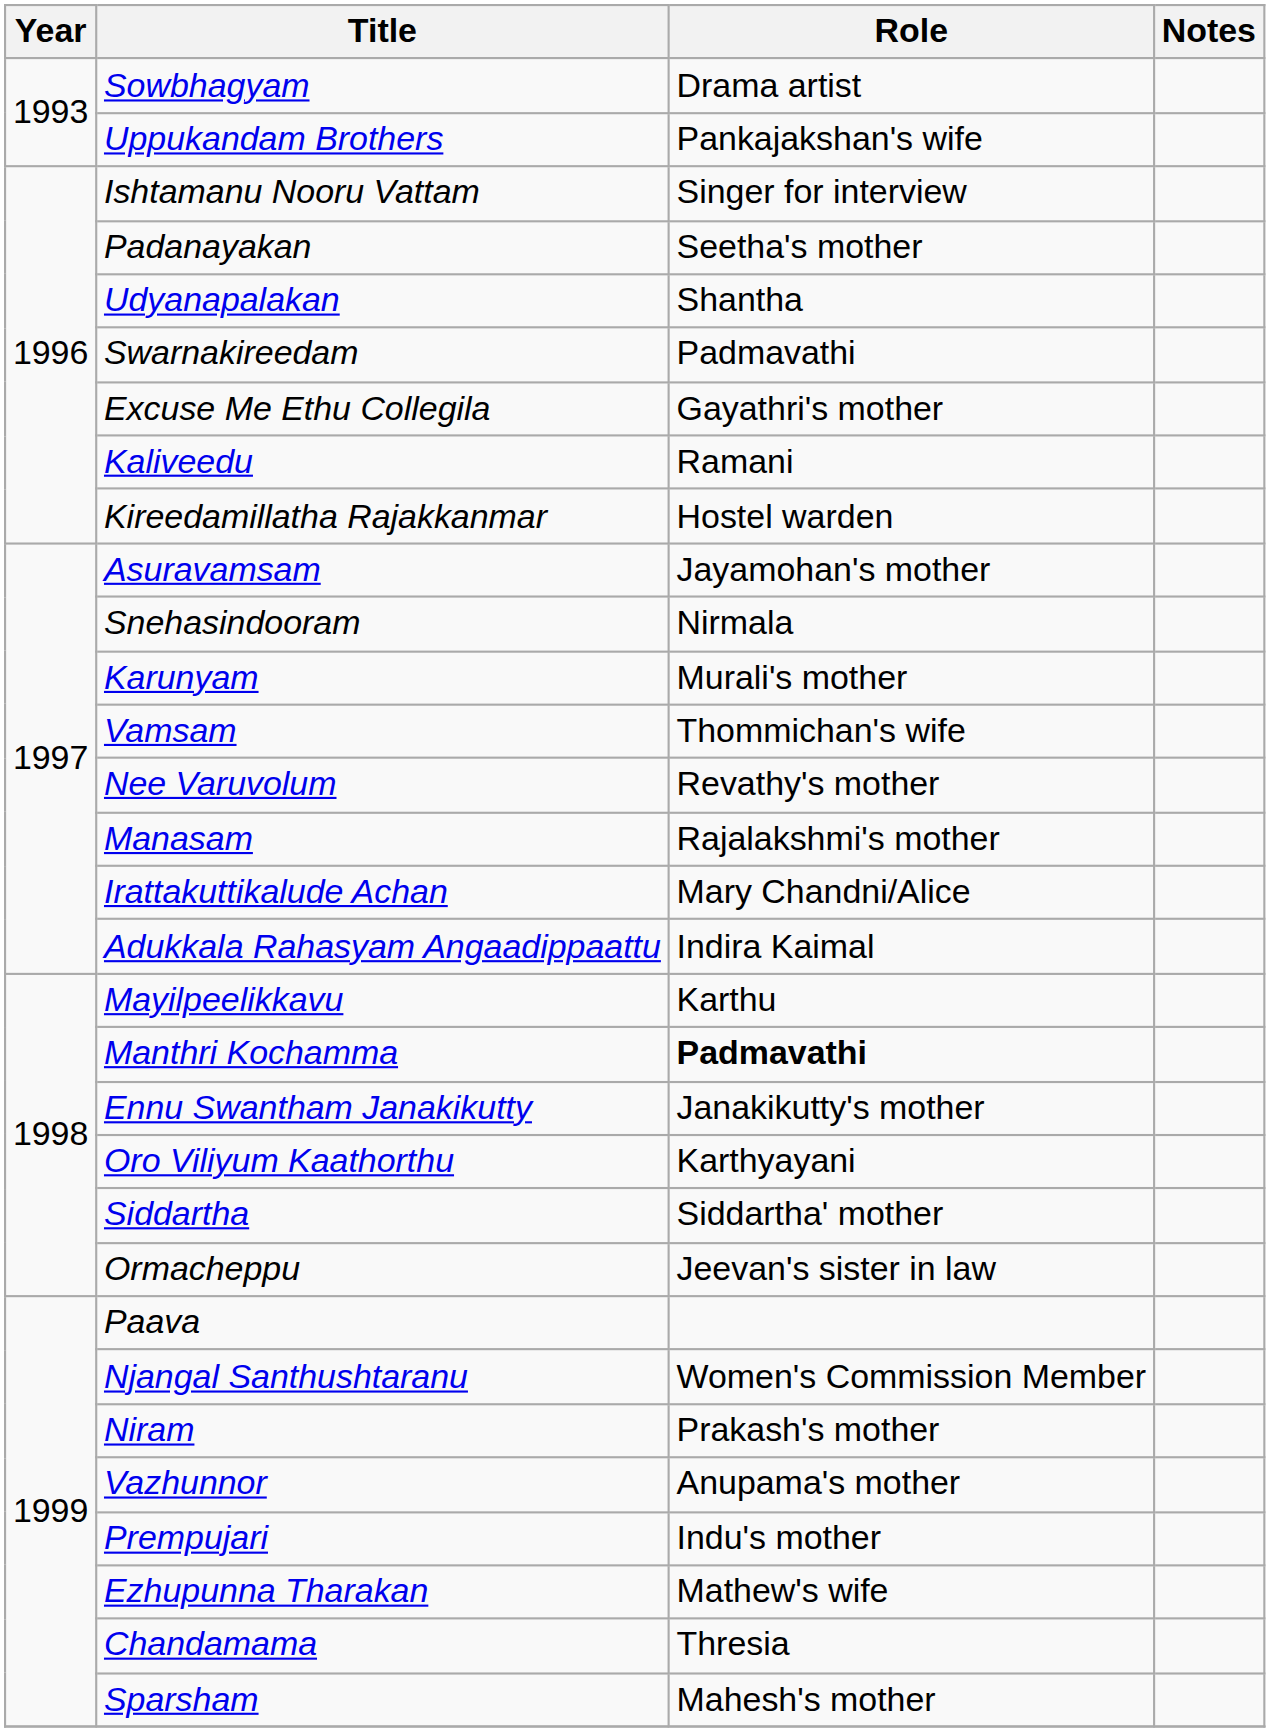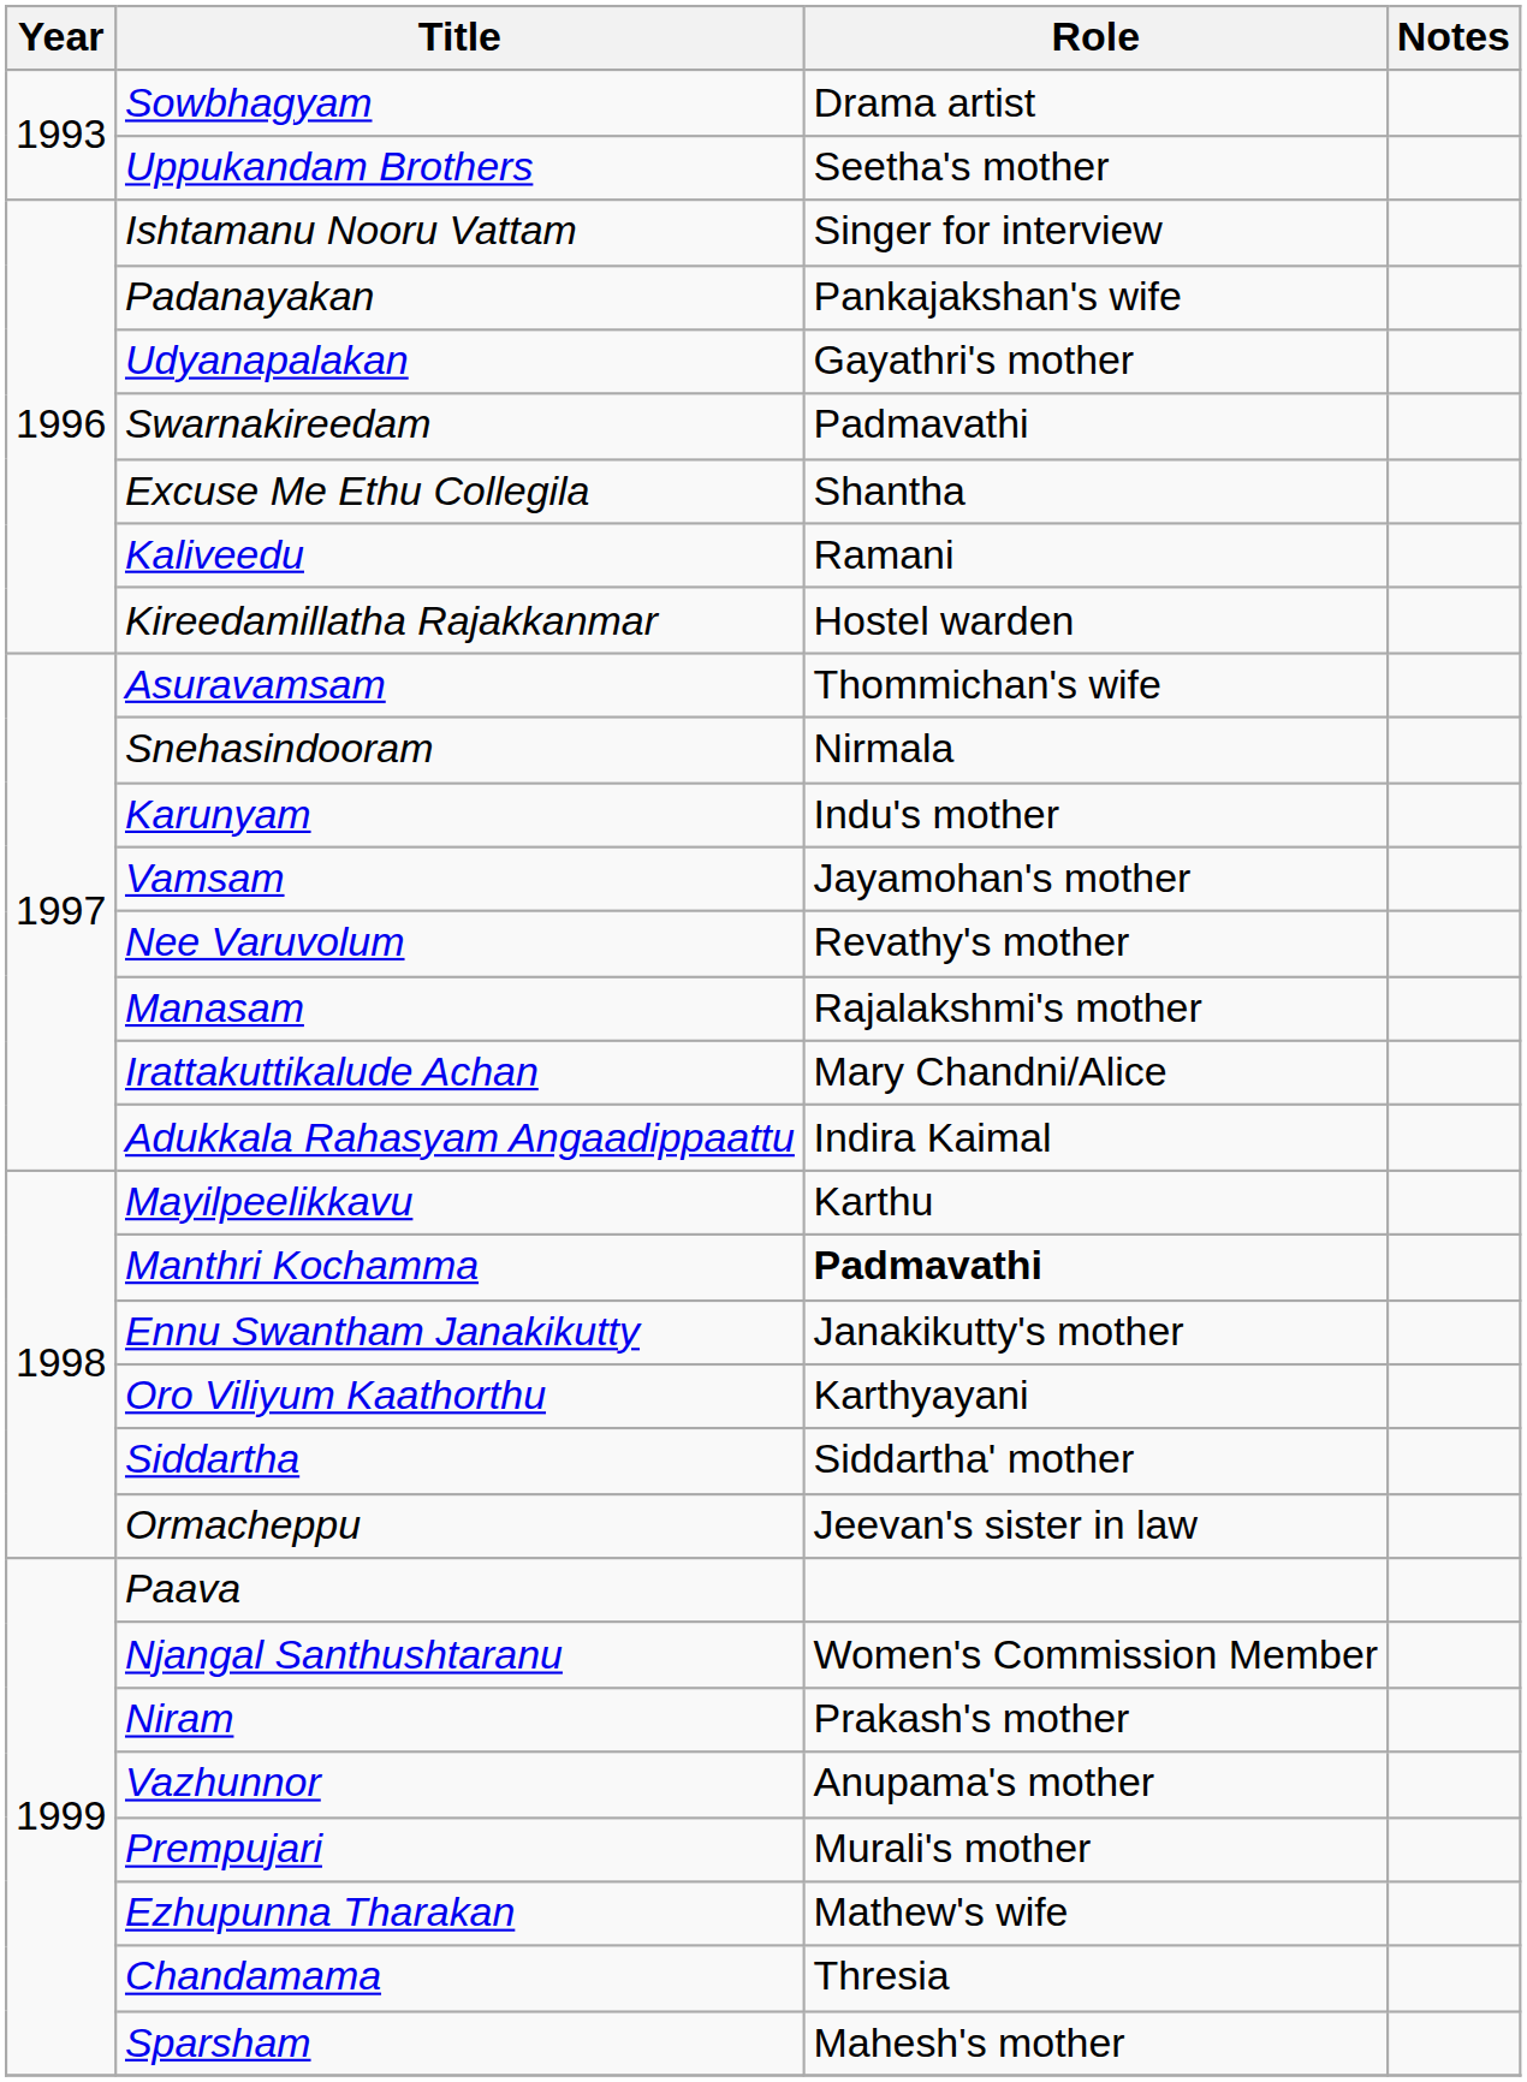Uppukandam Brothers | Role: Pankajakshan's wife -> Seetha's mother
Padanayakan | Role: Seetha's mother -> Pankajakshan's wife
Udyanapalakan | Role: Shantha -> Gayathri's mother
Excuse Me Ethu Collegila | Role: Gayathri's mother -> Shantha
Asuravamsam | Role: Jayamohan's mother -> Thommichan's wife
Karunyam | Role: Murali's mother -> Indu's mother
Vamsam | Role: Thommichan's wife -> Jayamohan's mother
Prempujari | Role: Indu's mother -> Murali's mother
